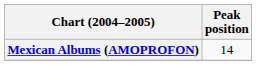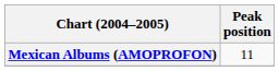Mexican Albums (AMOPROFON) | Peak position: 14 -> 11
